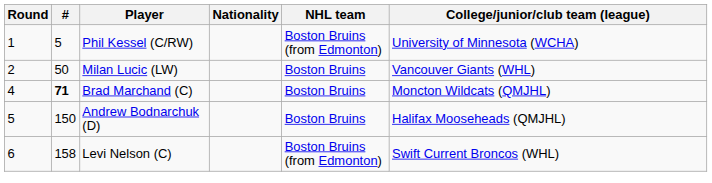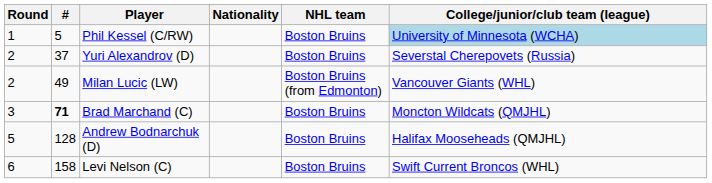Phil Kessel (C/RW) | NHL team: Boston Bruins (from Edmonton) -> Boston Bruins
Phil Kessel (C/RW) | College/junior/club team (league): no background -> lightblue background
+ row: 2 | 37 | Yuri Alexandrov (D) | Boston Bruins | Severstal Cherepovets (Russia)
Milan Lucic (LW) | #: 50 -> 49
Milan Lucic (LW) | NHL team: Boston Bruins -> Boston Bruins (from Edmonton)
Brad Marchand (C) | Round: 4 -> 3
Andrew Bodnarchuk (D) | #: 150 -> 128
Levi Nelson (C) | NHL team: Boston Bruins (from Edmonton) -> Boston Bruins
